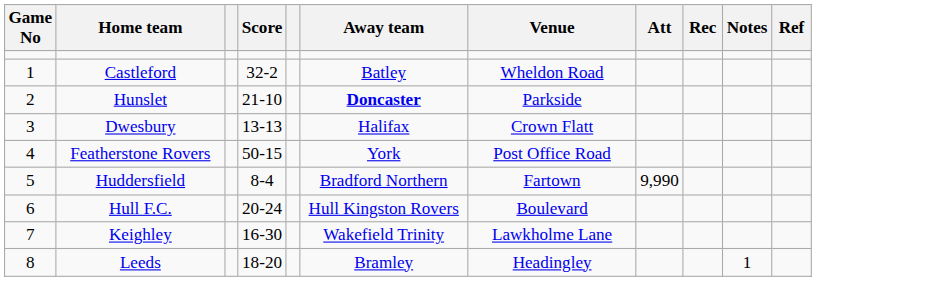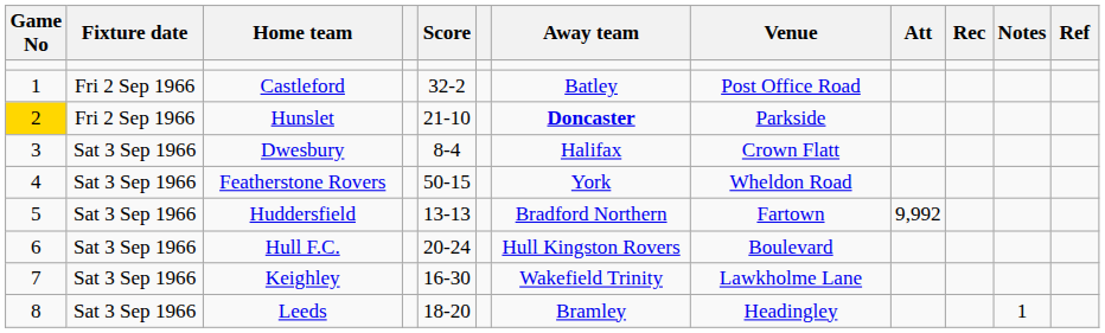+ column: Fixture date | Fri 2 Sep 1966 | Fri 2 Sep 1966 | Sat 3 Sep 1966 | Sat 3 Sep 1966 | Sat 3 Sep 1966 | Sat 3 Sep 1966 | Sat 3 Sep 1966 | Sat 3 Sep 1966
Castleford | Venue: Wheldon Road -> Post Office Road
Hunslet | Game No: no background -> gold background
Dwesbury | Score: 13-13 -> 8-4
Featherstone Rovers | Venue: Post Office Road -> Wheldon Road
Huddersfield | Score: 8-4 -> 13-13
Huddersfield | Att: 9,990 -> 9,992
